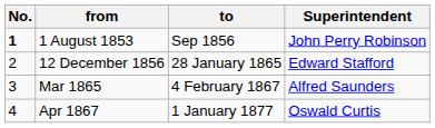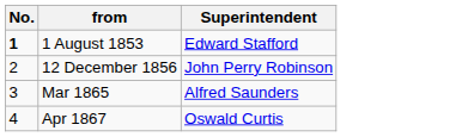- column: to | Sep 1856 | 28 January 1865 | 4 February 1867 | 1 January 1877
1 August 1853 | Superintendent: John Perry Robinson -> Edward Stafford
12 December 1856 | Superintendent: Edward Stafford -> John Perry Robinson
